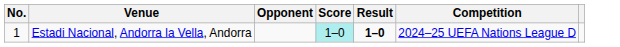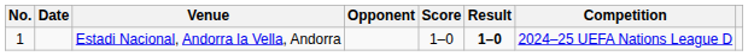+ column: Date
Estadi Nacional, Andorra la Vella, Andorra | Score: paleturquoise background -> no background
